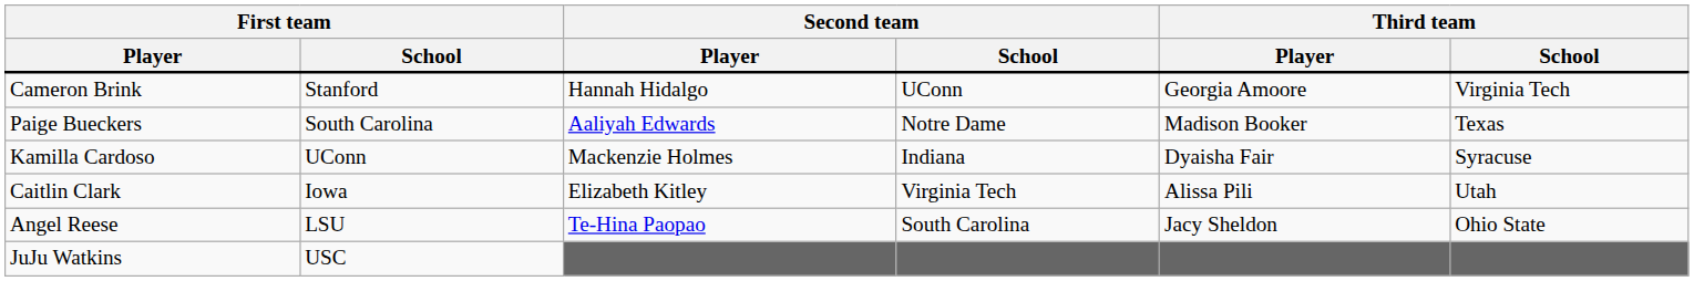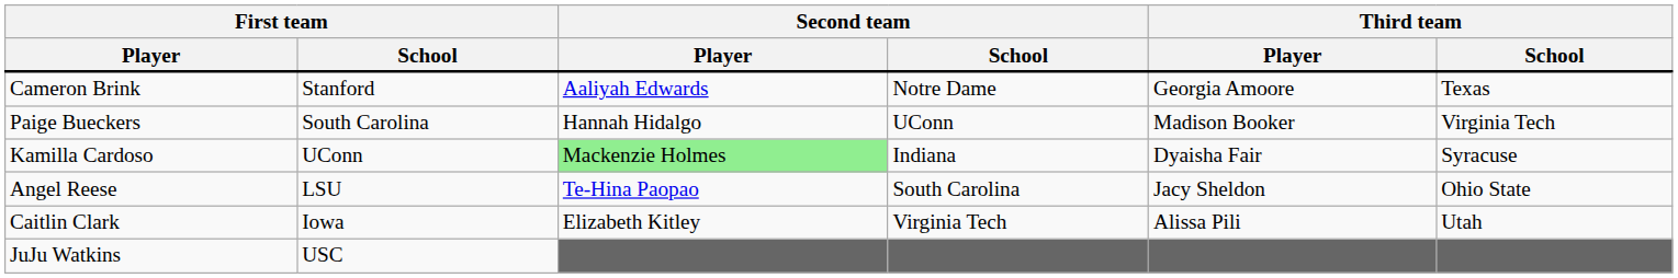Cameron Brink | Second team / Player: Hannah Hidalgo -> Aaliyah Edwards
Cameron Brink | Second team / School: UConn -> Notre Dame
Cameron Brink | Third team / School: Virginia Tech -> Texas
Paige Bueckers | Second team / Player: Aaliyah Edwards -> Hannah Hidalgo
Paige Bueckers | Second team / School: Notre Dame -> UConn
Paige Bueckers | Third team / School: Texas -> Virginia Tech
Kamilla Cardoso | Second team / Player: no background -> lightgreen background
rows swapped: Caitlin Clark <-> Angel Reese
